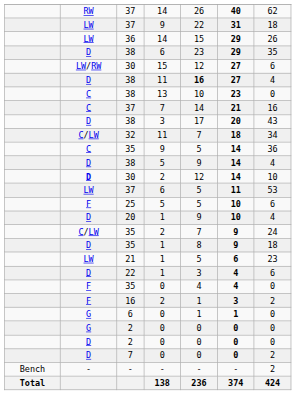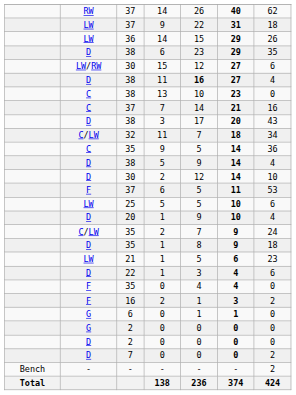30 / 2 | column 2: bold -> normal
37 / 6 | column 2: LW -> F
25 | column 2: F -> LW
